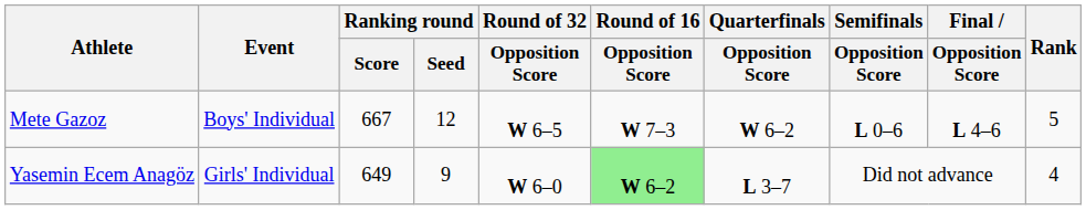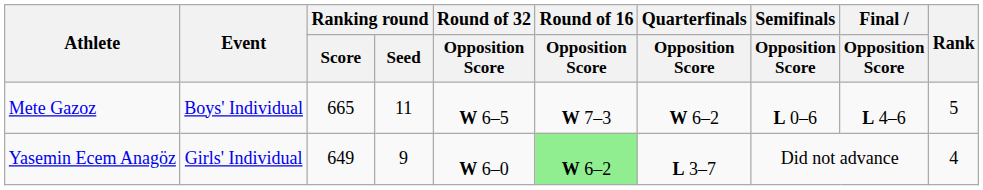Mete Gazoz | Ranking round / Score: 667 -> 665
Mete Gazoz | Ranking round / Seed: 12 -> 11
